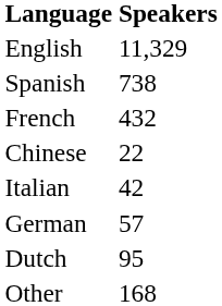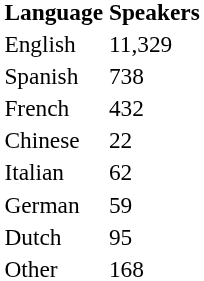Italian | Speakers: 42 -> 62
German | Speakers: 57 -> 59
